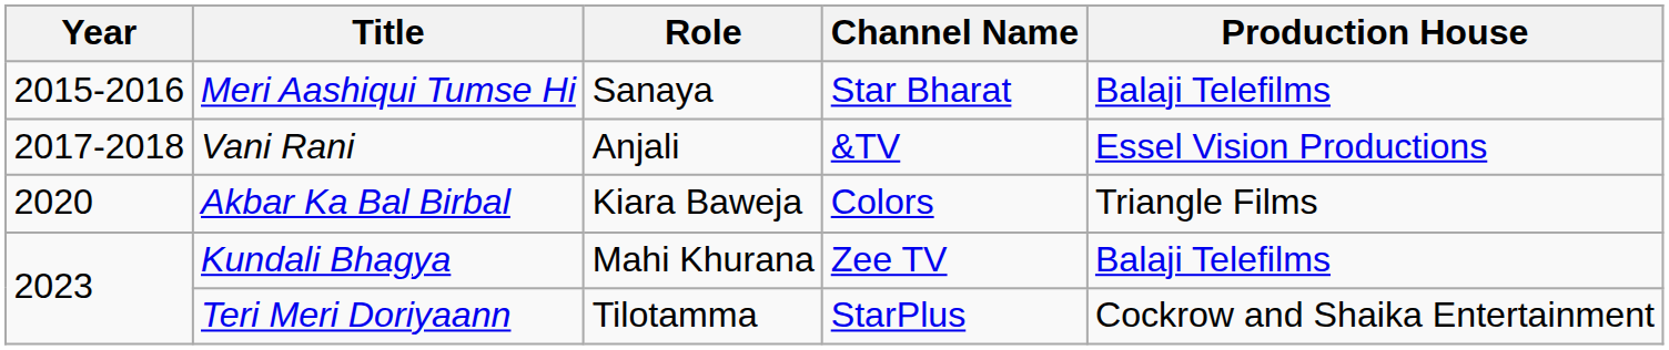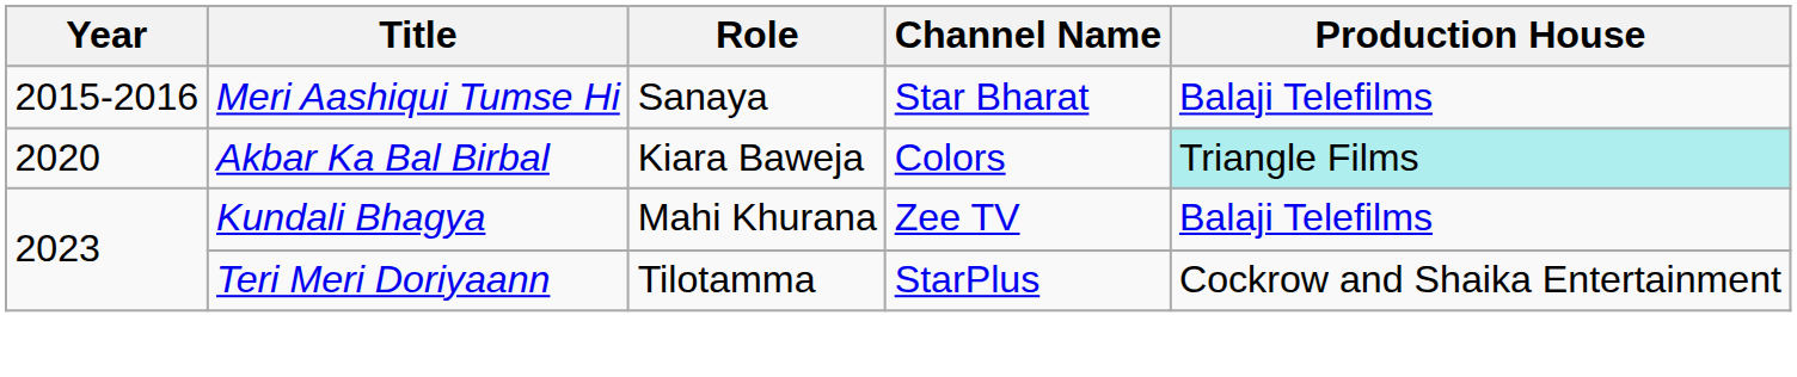- row: 2017-2018 | Vani Rani | Anjali | &TV | Essel Vision Productions
Akbar Ka Bal Birbal | Production House: no background -> paleturquoise background
